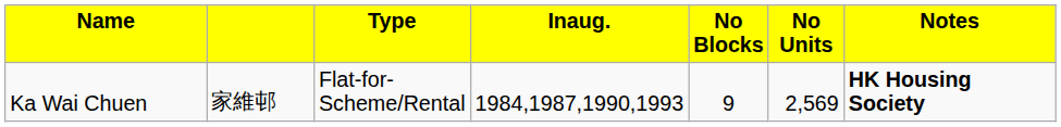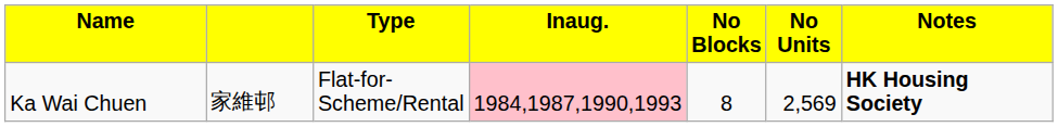Ka Wai Chuen | column 4: no background -> pink background
Ka Wai Chuen | column 5: 9 -> 8
